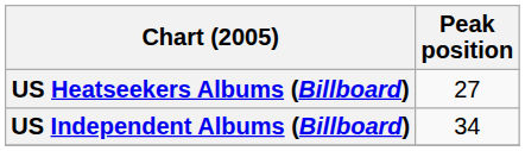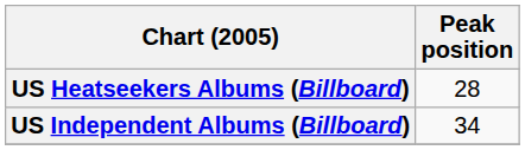US Heatseekers Albums (Billboard) | Peak position: 27 -> 28
